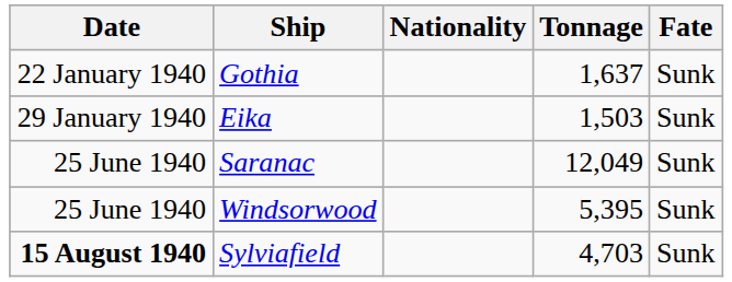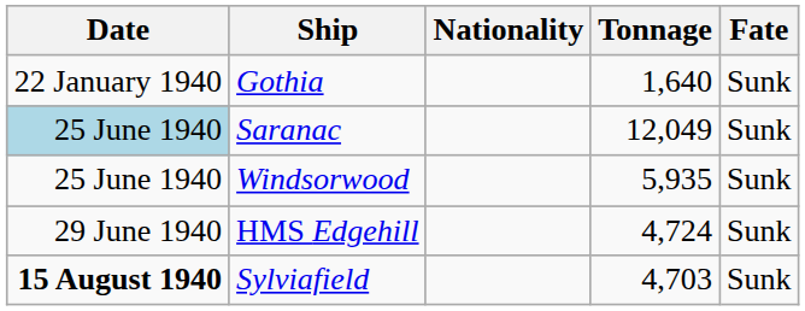Gothia | Tonnage: 1,637 -> 1,640
- row: 29 January 1940 | Eika | 1,503 | Sunk
Saranac | Date: no background -> lightblue background
Windsorwood | Tonnage: 5,395 -> 5,935
+ row: 29 June 1940 | HMS Edgehill | 4,724 | Sunk
